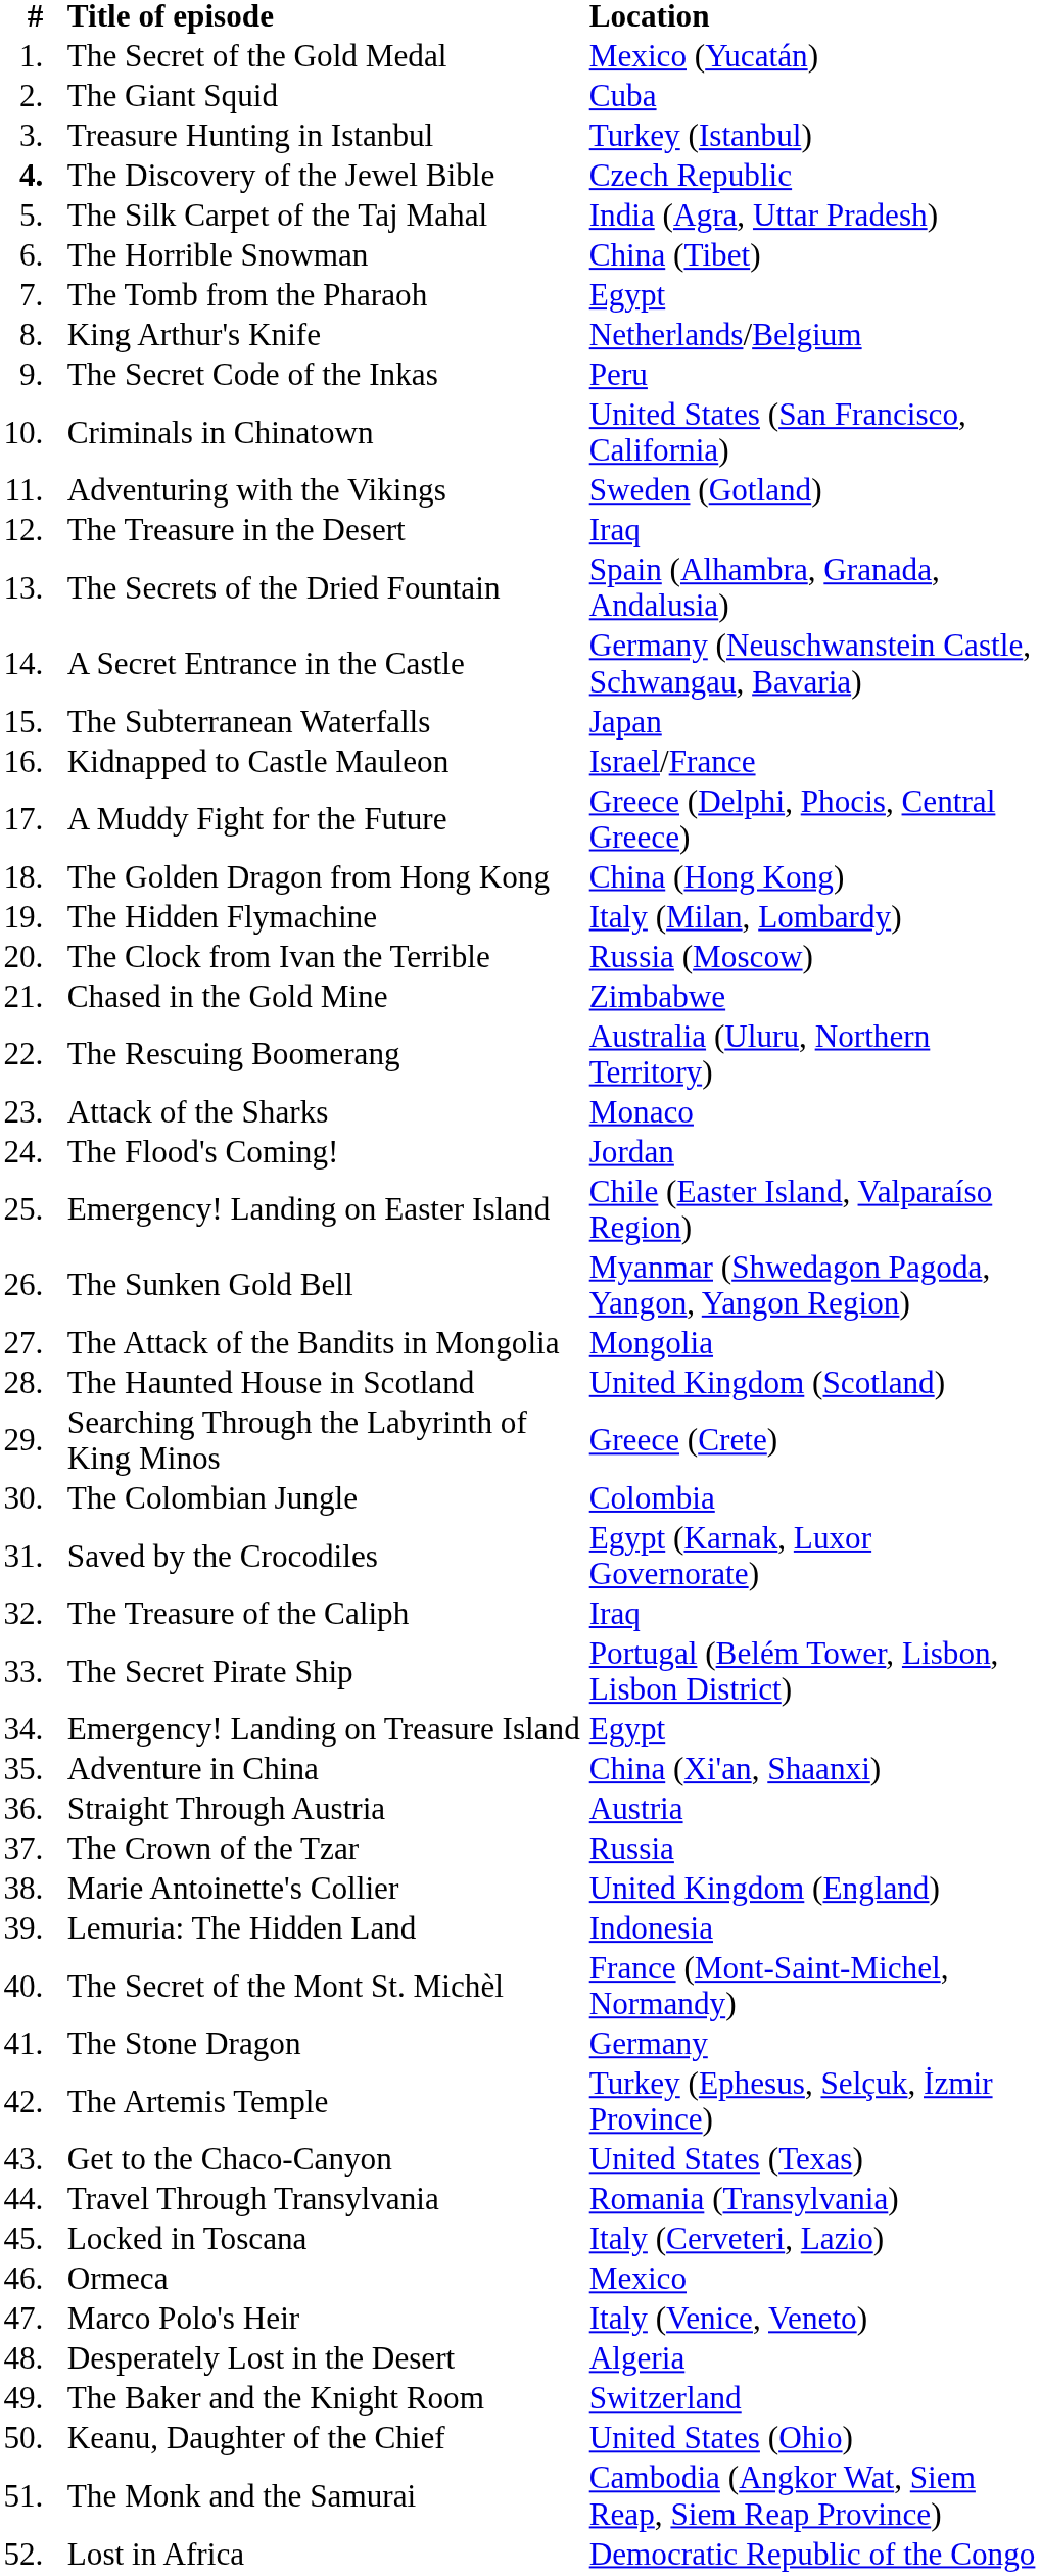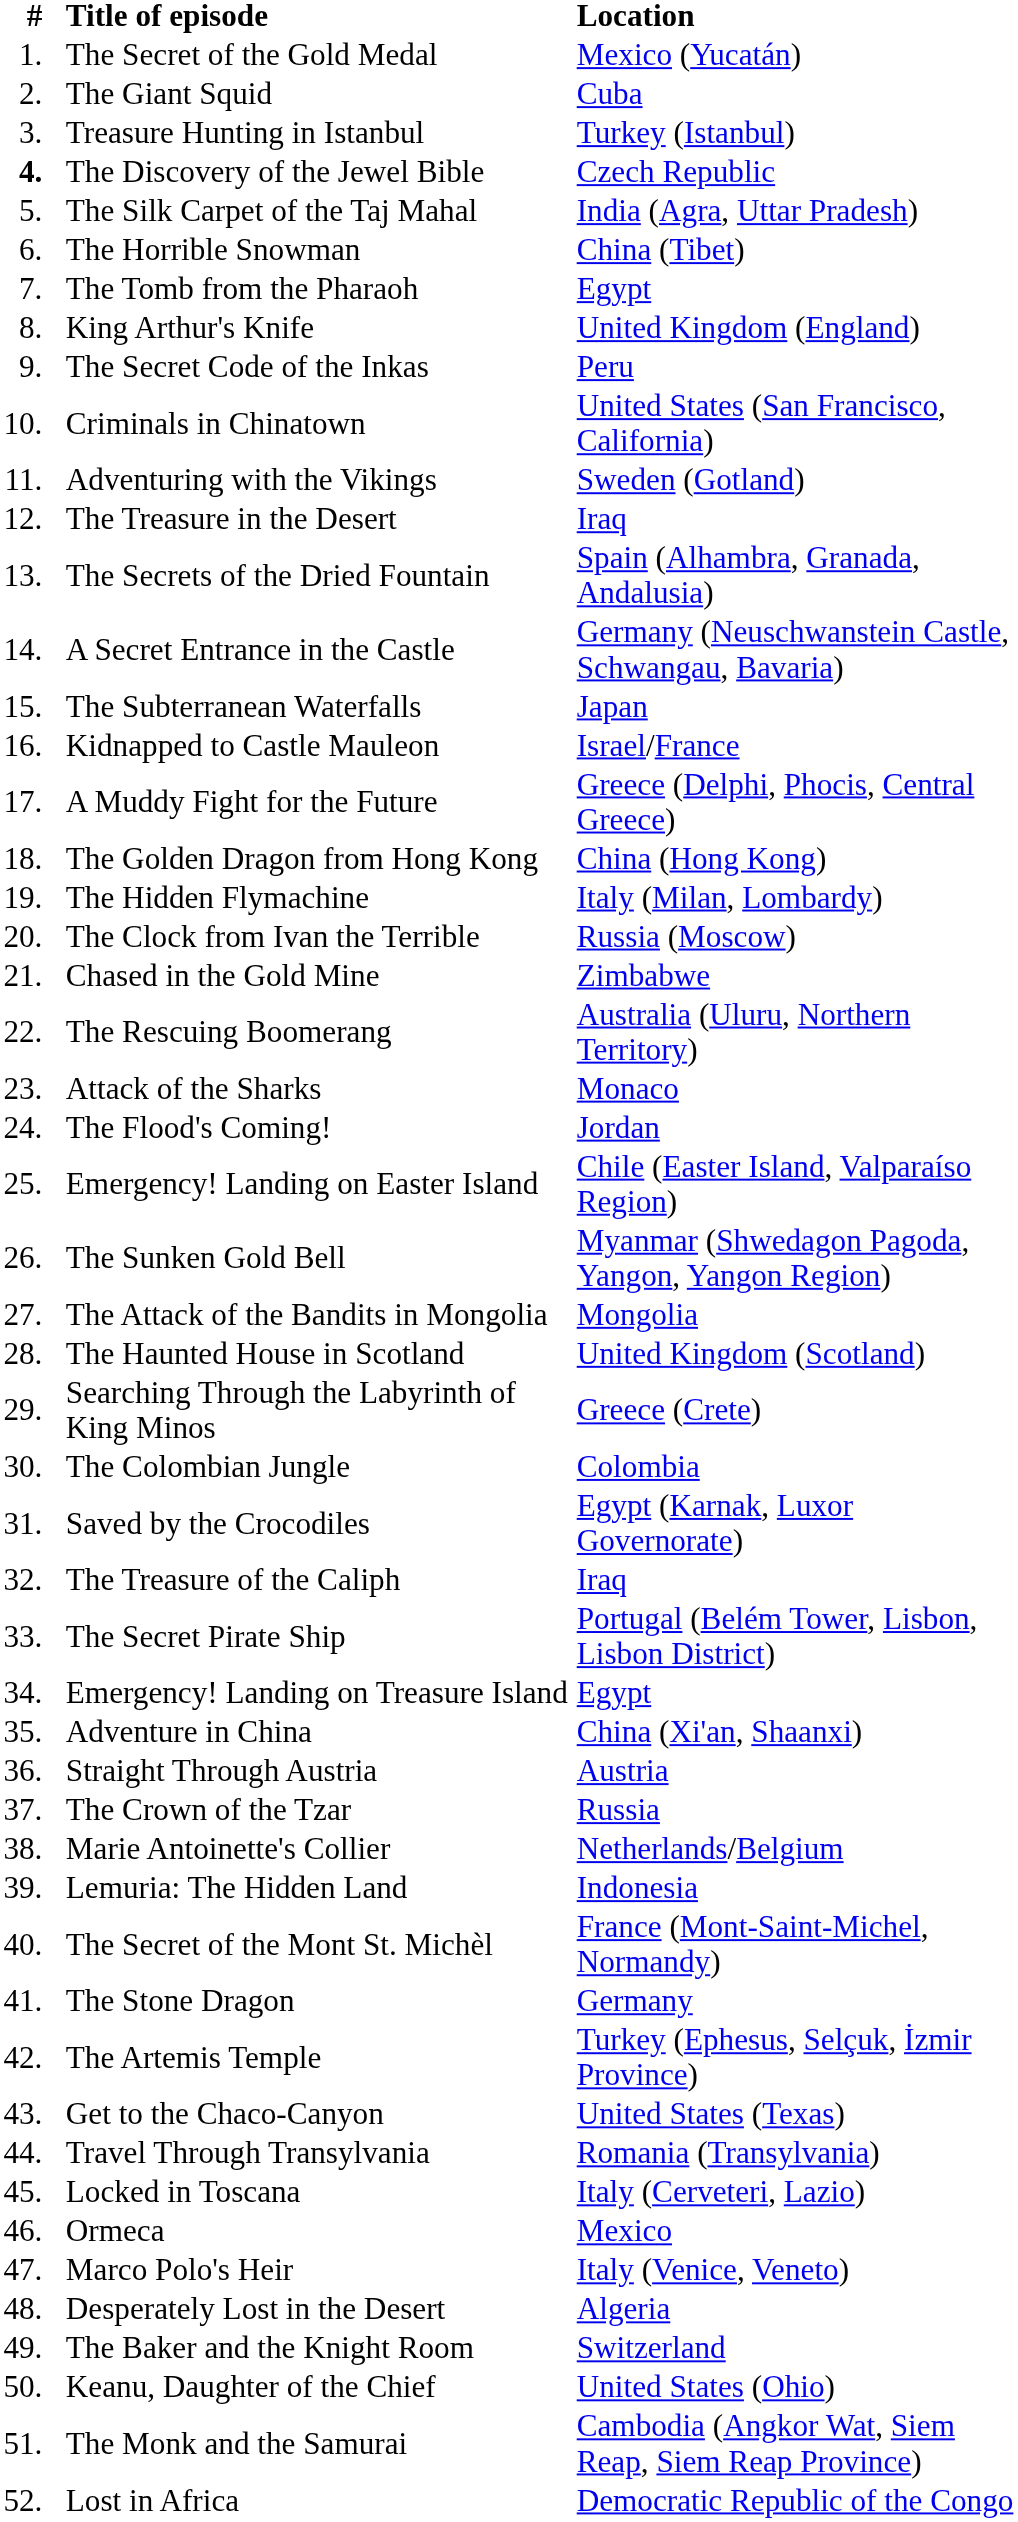King Arthur's Knife | Location: Netherlands/Belgium -> United Kingdom (England)
Marie Antoinette's Collier | Location: United Kingdom (England) -> Netherlands/Belgium
